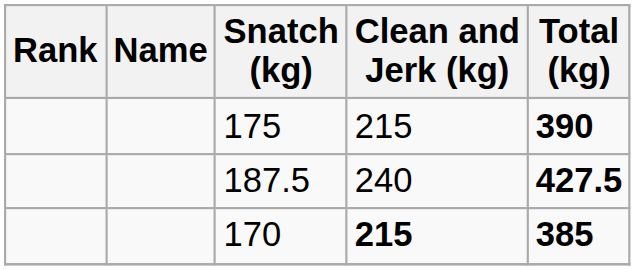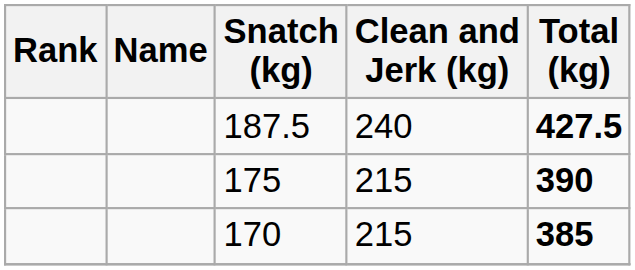rows swapped: 187.5 <-> 175
170 | Clean and Jerk (kg): bold -> normal
